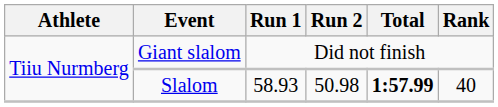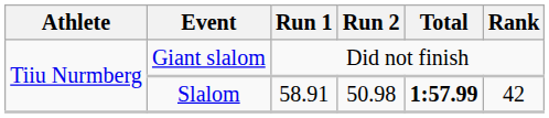Slalom | Run 1: 58.93 -> 58.91
Slalom | Rank: 40 -> 42
